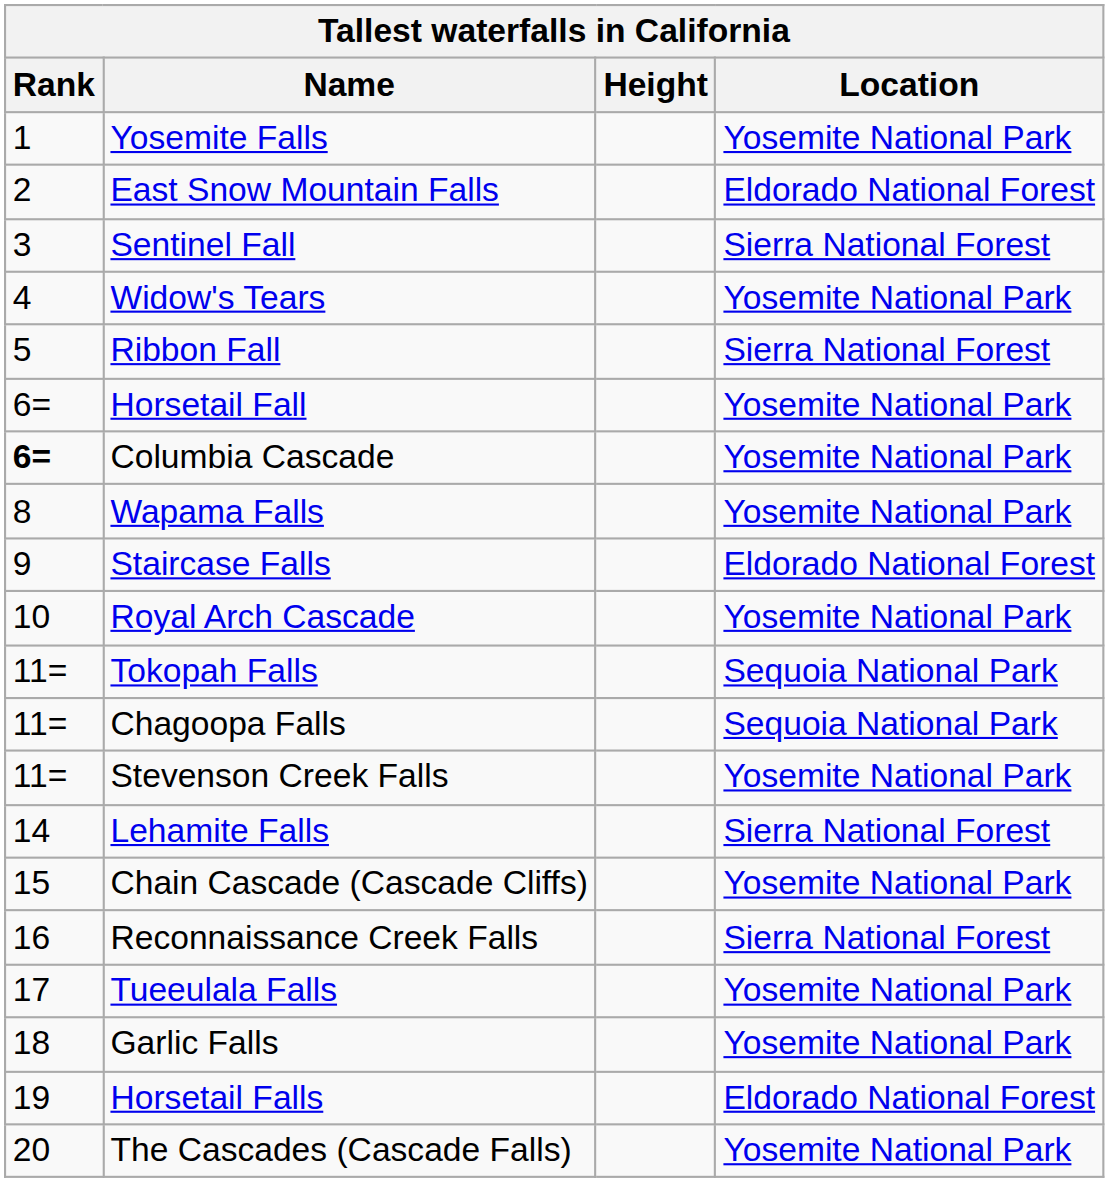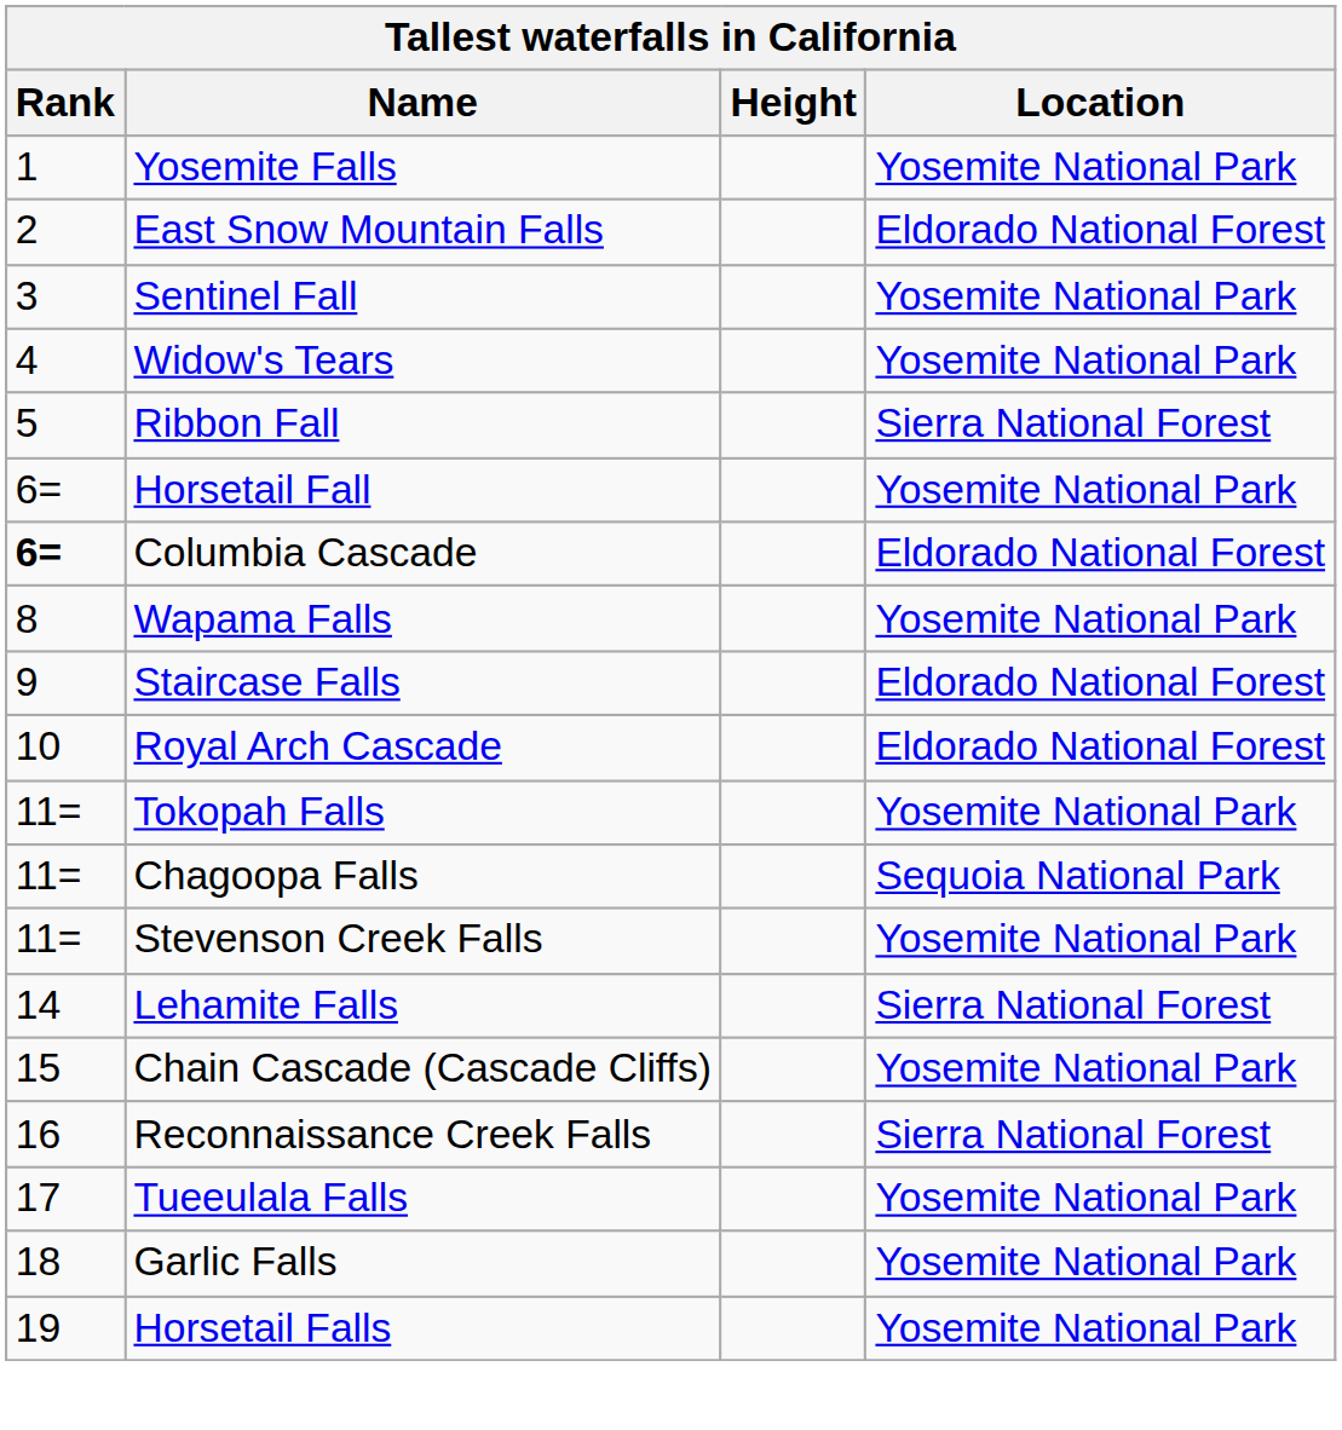Sentinel Fall | Location: Sierra National Forest -> Yosemite National Park
Columbia Cascade | Location: Yosemite National Park -> Eldorado National Forest
Royal Arch Cascade | Location: Yosemite National Park -> Eldorado National Forest
Tokopah Falls | Location: Sequoia National Park -> Yosemite National Park
Horsetail Falls | Location: Eldorado National Forest -> Yosemite National Park
- row: 20 | The Cascades (Cascade Falls) | Yosemite National Park
